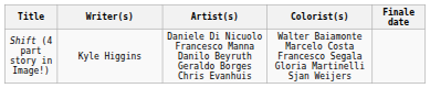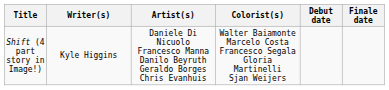+ column: Debut date
